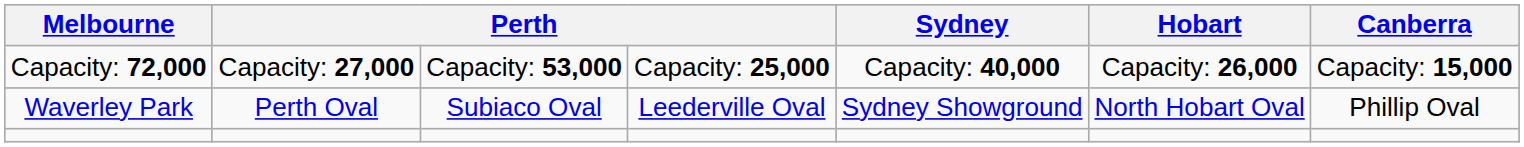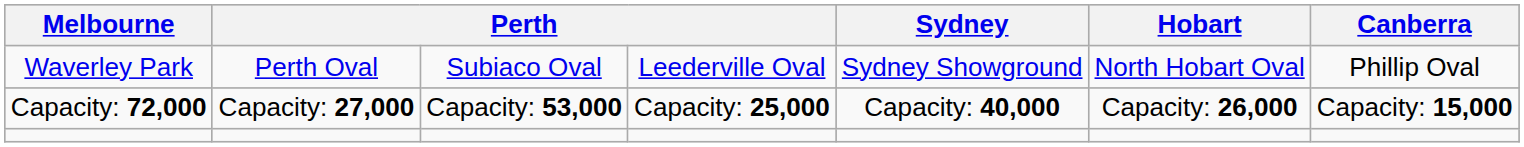rows swapped: Waverley Park <-> Capacity: 72,000
